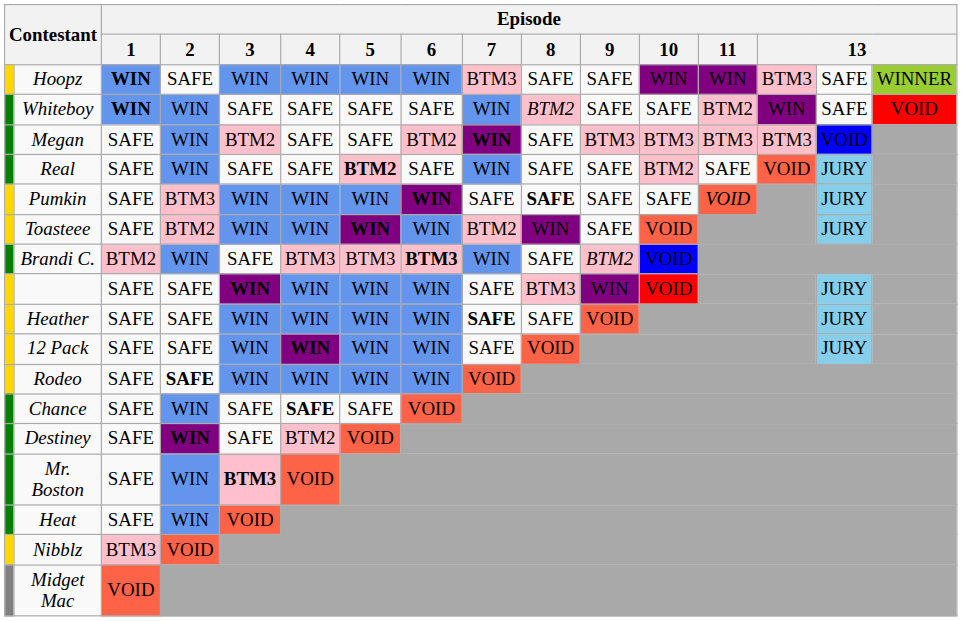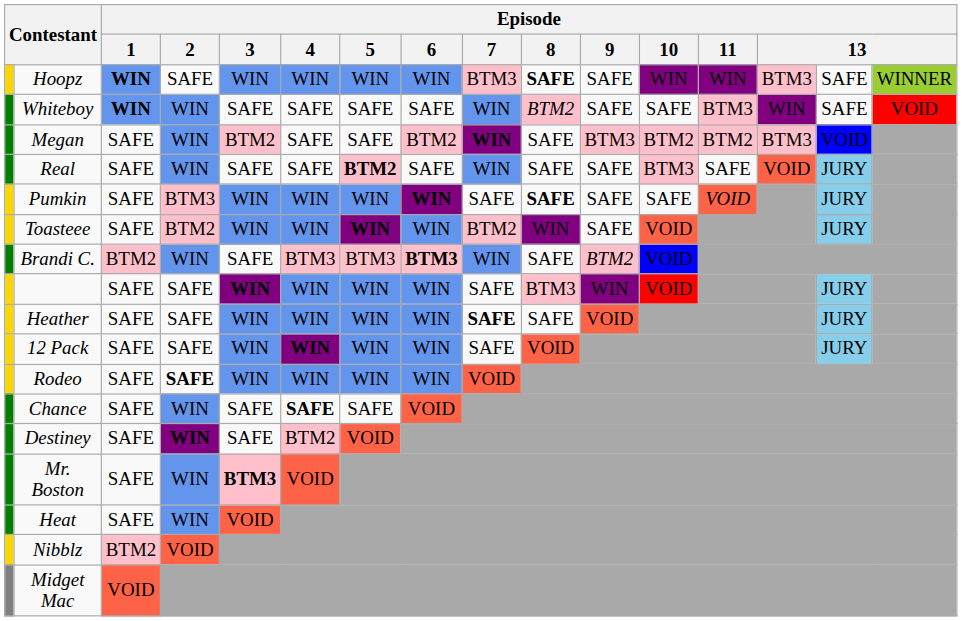Hoopz | Episode / 8: normal -> bold
Whiteboy | Episode / 11: BTM2 -> BTM3
Megan | Episode / 10: BTM3 -> BTM2
Megan | Episode / 11: BTM3 -> BTM2
Real | Episode / 10: BTM2 -> BTM3
Nibblz | Episode / 1: BTM3 -> BTM2
